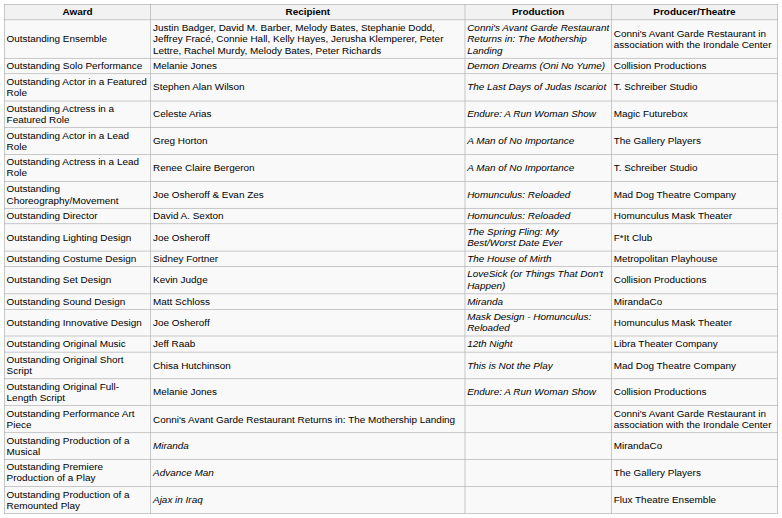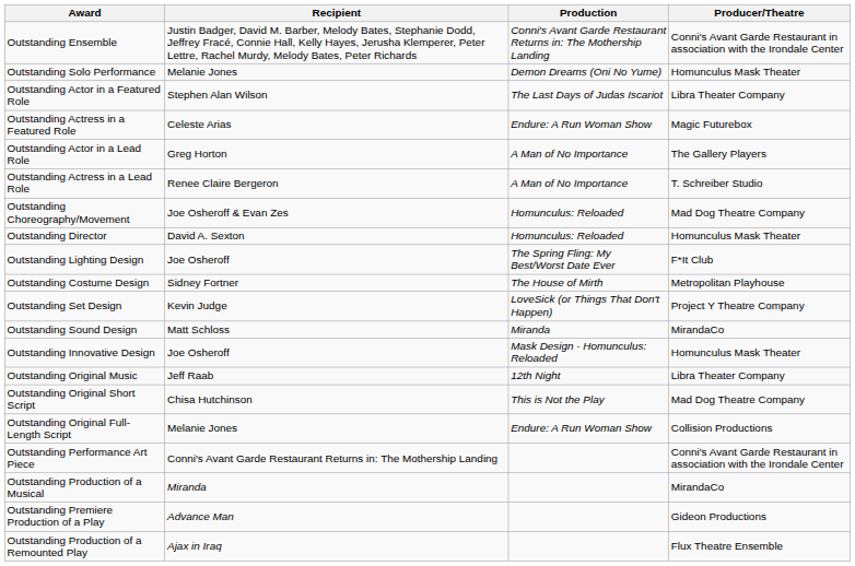Outstanding Solo Performance | Producer/Theatre: Collision Productions -> Homunculus Mask Theater
Outstanding Actor in a Featured Role | Producer/Theatre: T. Schreiber Studio -> Libra Theater Company
Outstanding Set Design | Producer/Theatre: Collision Productions -> Project Y Theatre Company
Outstanding Premiere Production of a Play | Producer/Theatre: The Gallery Players -> Gideon Productions
